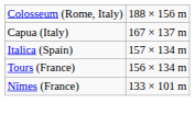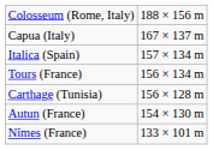+ row: Carthage (Tunisia) | 156 × 128 m
+ row: Autun (France) | 154 × 130 m
